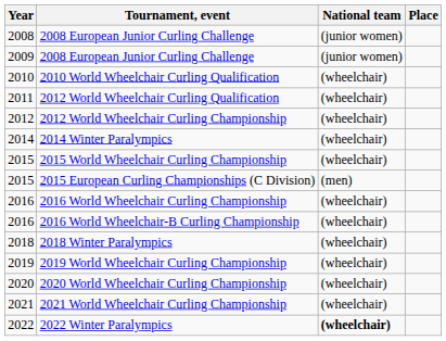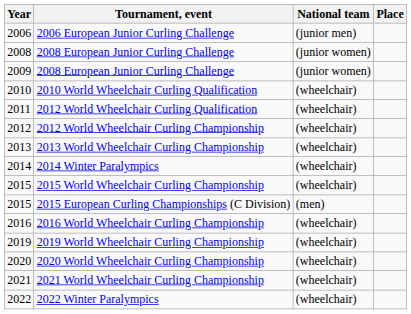+ row: 2006 | 2006 European Junior Curling Challenge | (junior men)
+ row: 2013 | 2013 World Wheelchair Curling Championship | (wheelchair)
- row: 2016 | 2016 World Wheelchair-B Curling Championship | (wheelchair)
- row: 2018 | 2018 Winter Paralympics | (wheelchair)
2022 Winter Paralympics | National team: bold -> normal
